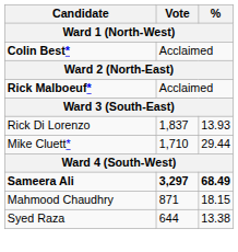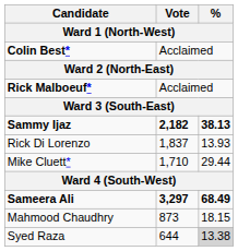+ row: Sammy Ijaz | 2,182 | 38.13
Mahmood Chaudhry | Vote: 871 -> 873
Syed Raza | %: no background -> lightgrey background
